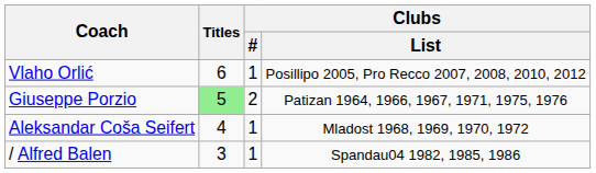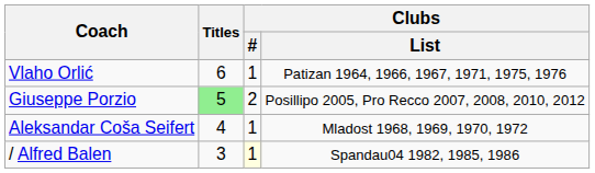Vlaho Orlić | Clubs / List: Posillipo 2005, Pro Recco 2007, 2008, 2010, 2012 -> Patizan 1964, 1966, 1967, 1971, 1975, 1976
Giuseppe Porzio | Clubs / List: Patizan 1964, 1966, 1967, 1971, 1975, 1976 -> Posillipo 2005, Pro Recco 2007, 2008, 2010, 2012
/ Alfred Balen | Clubs / #: no background -> lightyellow background
